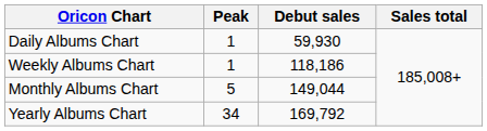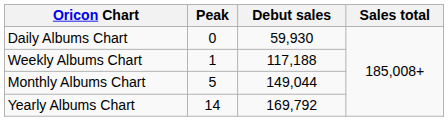Daily Albums Chart | Peak: 1 -> 0
Weekly Albums Chart | Debut sales: 118,186 -> 117,188
Yearly Albums Chart | Peak: 34 -> 14
